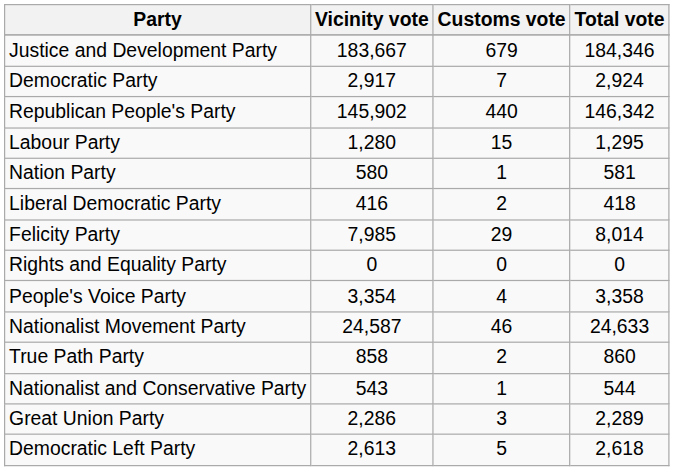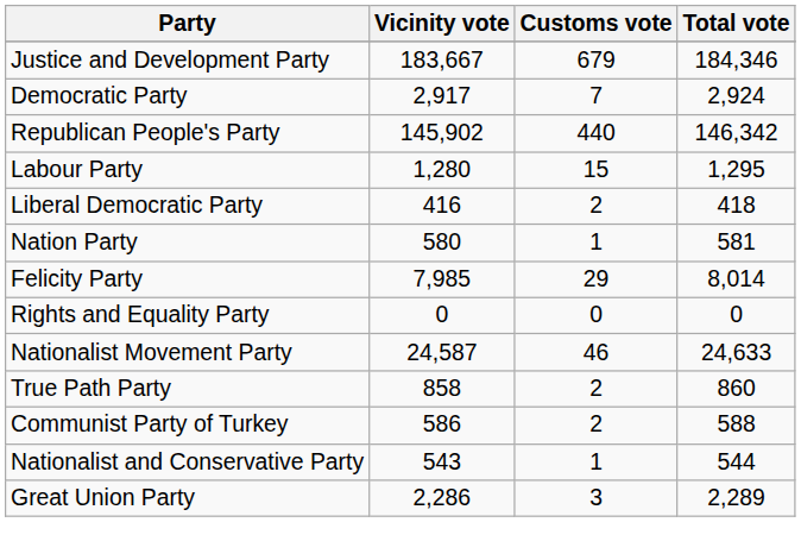rows swapped: Nation Party <-> Liberal Democratic Party
- row: People's Voice Party | 3,354 | 4 | 3,358
+ row: Communist Party of Turkey | 586 | 2 | 588
- row: Democratic Left Party | 2,613 | 5 | 2,618
